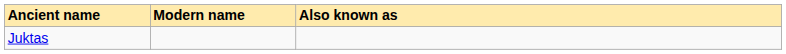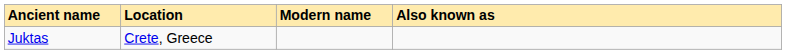+ column: Location | Crete, Greece
